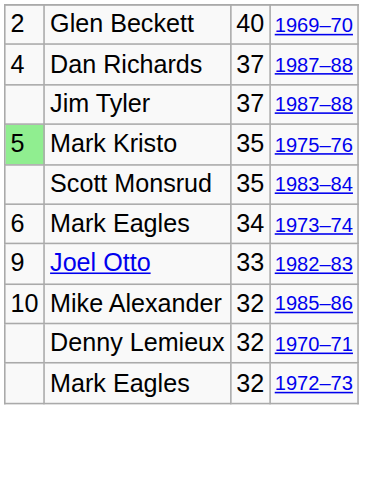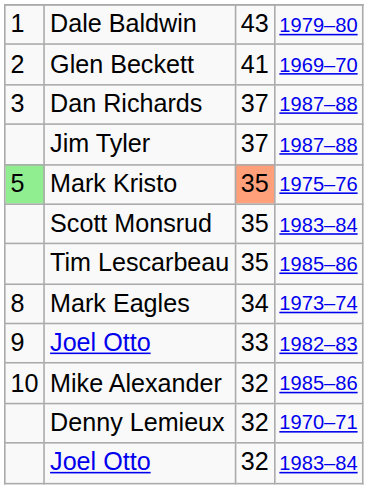+ row: 1 | Dale Baldwin | 43 | 1979–80
Glen Beckett | column 3: 40 -> 41
Dan Richards | column 1: 4 -> 3
Mark Kristo | column 3: no background -> lightsalmon background
+ row: Tim Lescarbeau | 35 | 1985–86
Mark Eagles / 1973–74 | column 1: 6 -> 8
- row: Mark Eagles | 32 | 1972–73
+ row: Joel Otto | 32 | 1983–84
